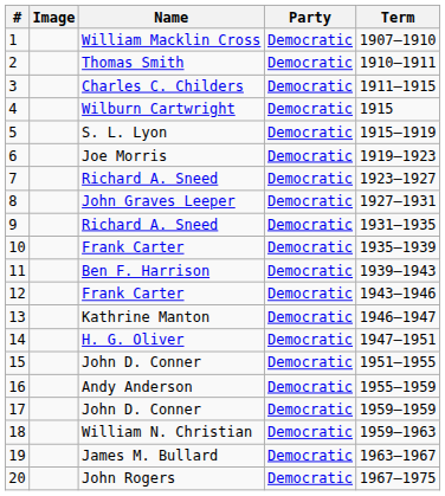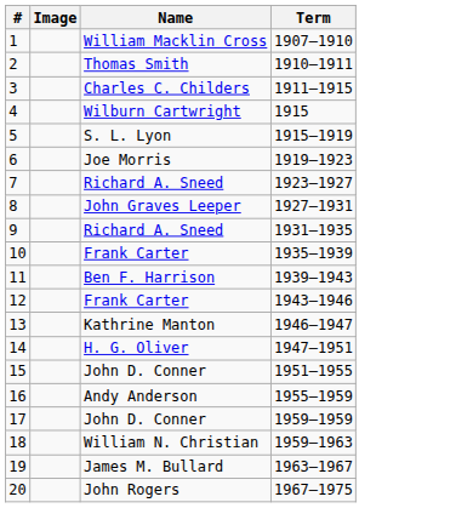- column: Party | Democratic | Democratic | Democratic | Democratic | Democratic | Democratic | Democratic | Democratic | Democratic | Democratic | Democratic | Democratic | Democratic | Democratic | Democratic | Democratic | Democratic | Democratic | Democratic | Democratic
